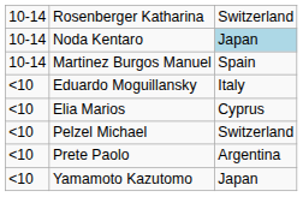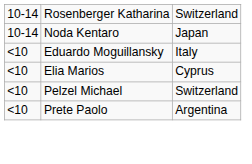Noda Kentaro | column 3: lightblue background -> no background
- row: 10-14 | Martinez Burgos Manuel | Spain
- row: <10 | Yamamoto Kazutomo | Japan
